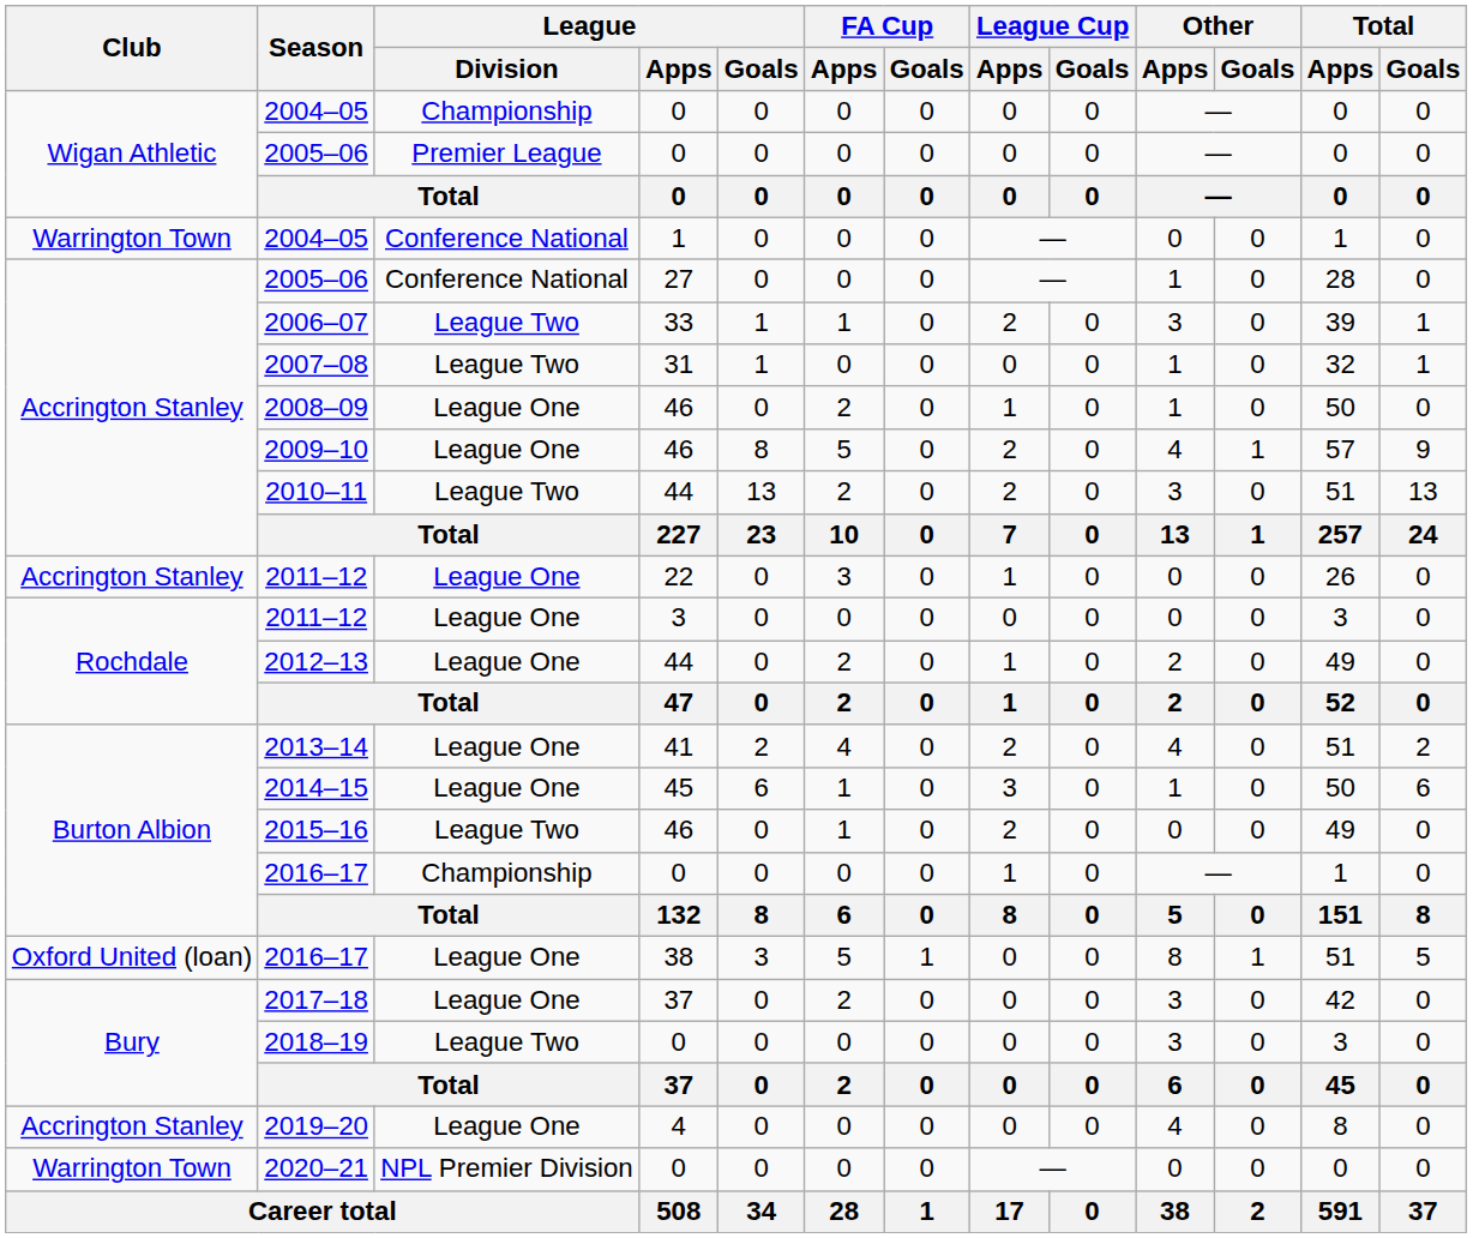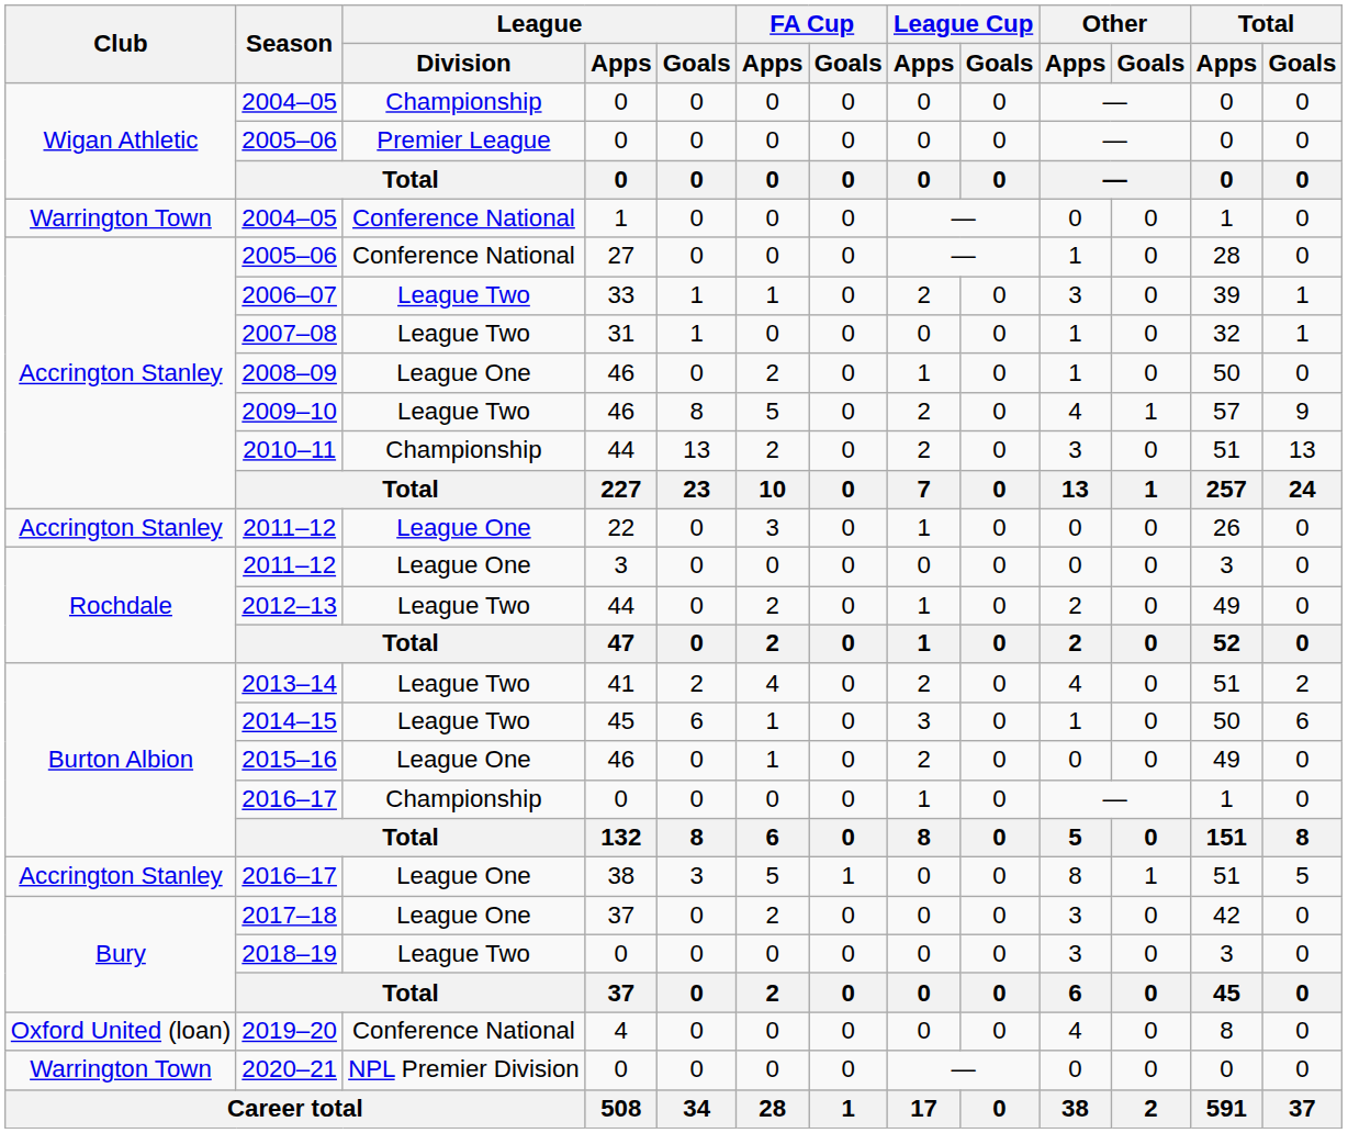2009–10 | League / Division: League One -> League Two
2010–11 | League / Division: League Two -> Championship
2012–13 | League / Division: League One -> League Two
2013–14 | League / Division: League One -> League Two
2014–15 | League / Division: League One -> League Two
2015–16 | League / Division: League Two -> League One
2016–17 / 38 | Club: Oxford United (loan) -> Accrington Stanley
2019–20 | Club: Accrington Stanley -> Oxford United (loan)
2019–20 | League / Division: League One -> Conference National
